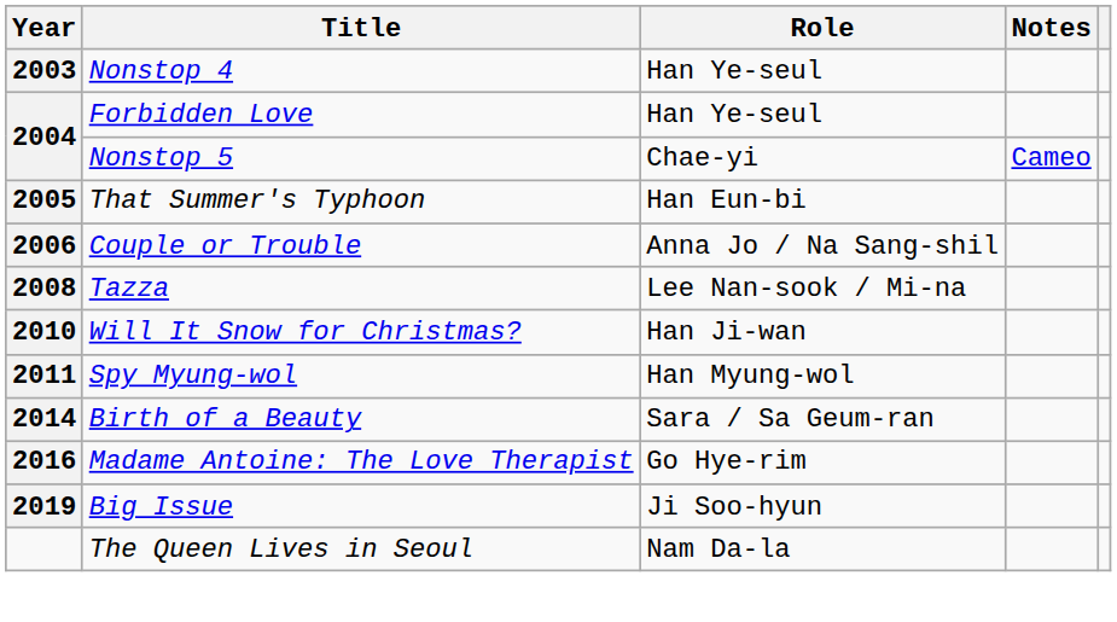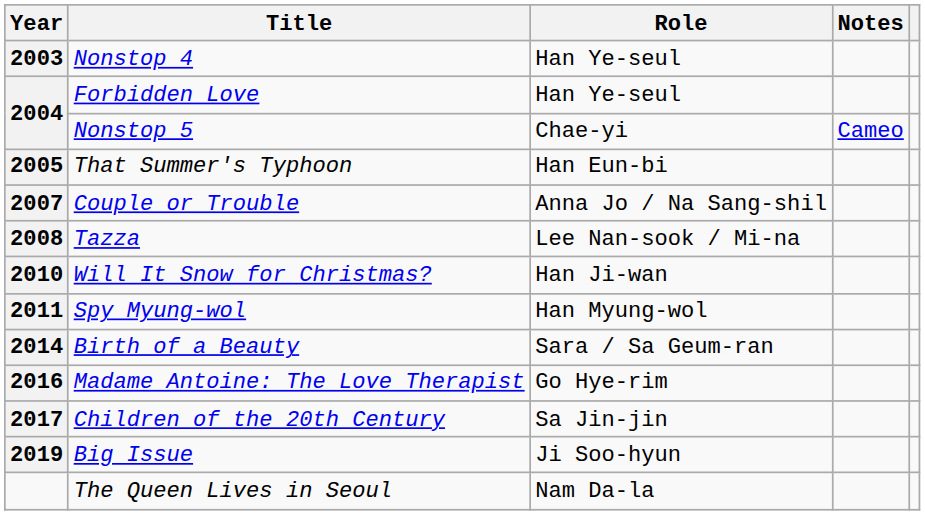Couple or Trouble | Year: 2006 -> 2007
+ row: 2017 | Children of the 20th Century | Sa Jin-jin
